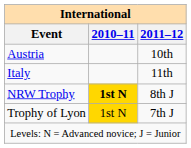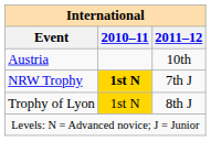- row: Italy | 11th
NRW Trophy | 2011–12: 8th J -> 7th J
Trophy of Lyon | 2011–12: 7th J -> 8th J
